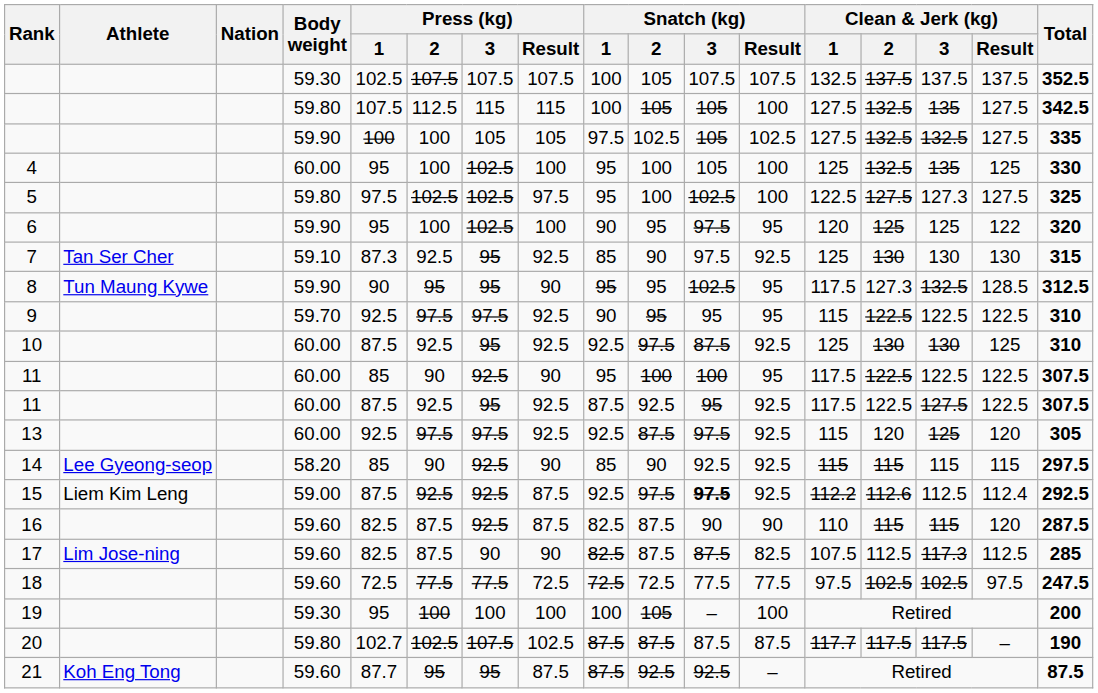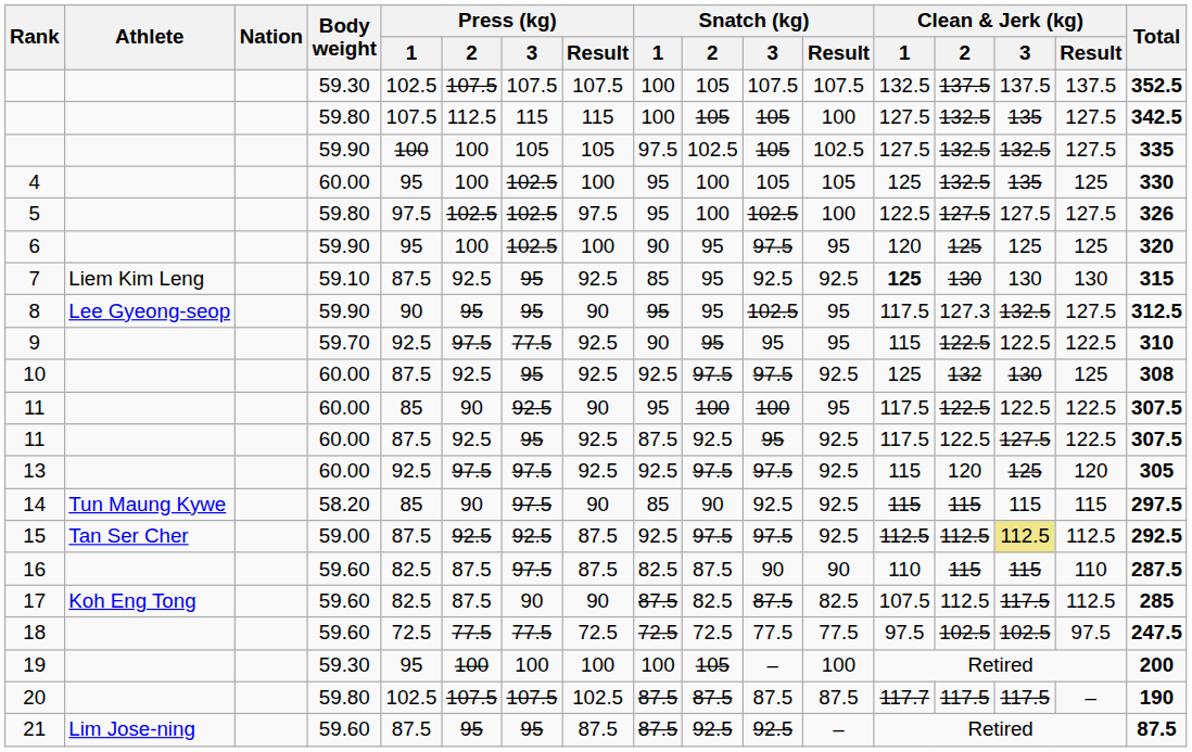4 | Snatch (kg) / Result: 100 -> 105
5 | Clean & Jerk (kg) / 3: 127.3 -> 127.5
5 | Total: 325 -> 326
6 | Clean & Jerk (kg) / Result: 122 -> 125
7 | Athlete: Tan Ser Cher -> Liem Kim Leng
7 | Press (kg) / 1: 87.3 -> 87.5
7 | Snatch (kg) / 2: 90 -> 95
7 | Snatch (kg) / 3: 97.5 -> 92.5
7 | Clean & Jerk (kg) / 1: normal -> bold
8 | Athlete: Tun Maung Kywe -> Lee Gyeong-seop
8 | Clean & Jerk (kg) / Result: 128.5 -> 127.5
9 | Press (kg) / 3: 97.5 -> 77.5
10 | Snatch (kg) / 3: 87.5 -> 97.5
10 | Clean & Jerk (kg) / 2: 130 -> 132
10 | Total: 310 -> 308
13 | Snatch (kg) / 2: 87.5 -> 97.5
14 | Athlete: Lee Gyeong-seop -> Tun Maung Kywe
14 | Press (kg) / 3: 92.5 -> 97.5
15 | Athlete: Liem Kim Leng -> Tan Ser Cher
15 | Snatch (kg) / 3: bold -> normal
15 | Clean & Jerk (kg) / 1: 112.2 -> 112.5
15 | Clean & Jerk (kg) / 2: 112.6 -> 112.5
15 | Clean & Jerk (kg) / 3: no background -> khaki background
15 | Clean & Jerk (kg) / Result: 112.4 -> 112.5
16 | Press (kg) / 3: 92.5 -> 97.5
16 | Clean & Jerk (kg) / Result: 120 -> 110
17 | Athlete: Lim Jose-ning -> Koh Eng Tong
17 | Snatch (kg) / 1: 82.5 -> 87.5
17 | Snatch (kg) / 2: 87.5 -> 82.5
17 | Clean & Jerk (kg) / 3: 117.3 -> 117.5
20 | Press (kg) / 1: 102.7 -> 102.5
20 | Press (kg) / 2: 102.5 -> 107.5
21 | Athlete: Koh Eng Tong -> Lim Jose-ning
21 | Press (kg) / 1: 87.7 -> 87.5
